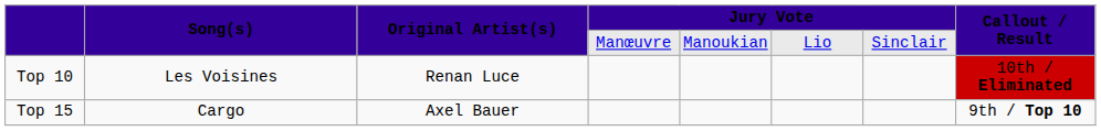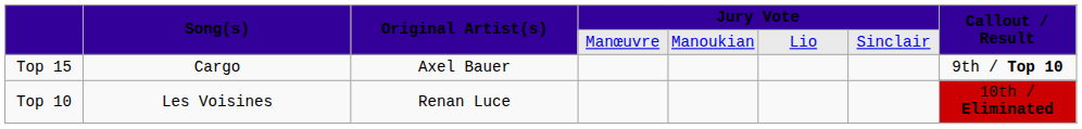rows swapped: Top 15 <-> Top 10
